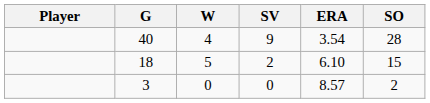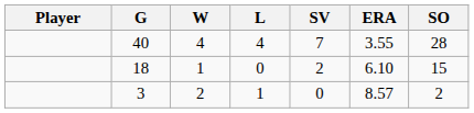+ column: L | 4 | 0 | 1
40 | SV: 9 -> 7
40 | ERA: 3.54 -> 3.55
18 | W: 5 -> 1
3 | W: 0 -> 2
